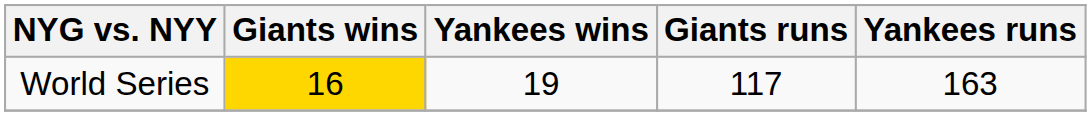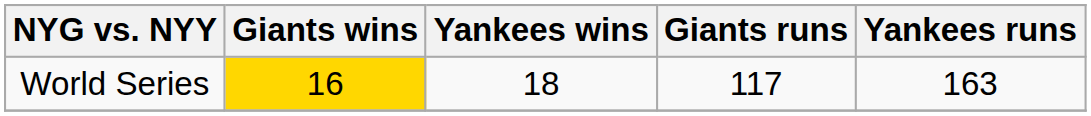World Series | Yankees wins: 19 -> 18
